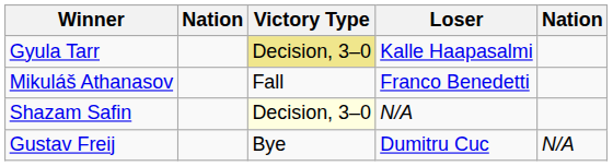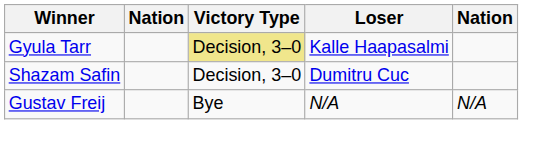- row: Mikuláš Athanasov | Fall | Franco Benedetti
Shazam Safin | Victory Type: lightyellow background -> no background
Shazam Safin | Loser: N/A -> Dumitru Cuc
Gustav Freij | Loser: Dumitru Cuc -> N/A
